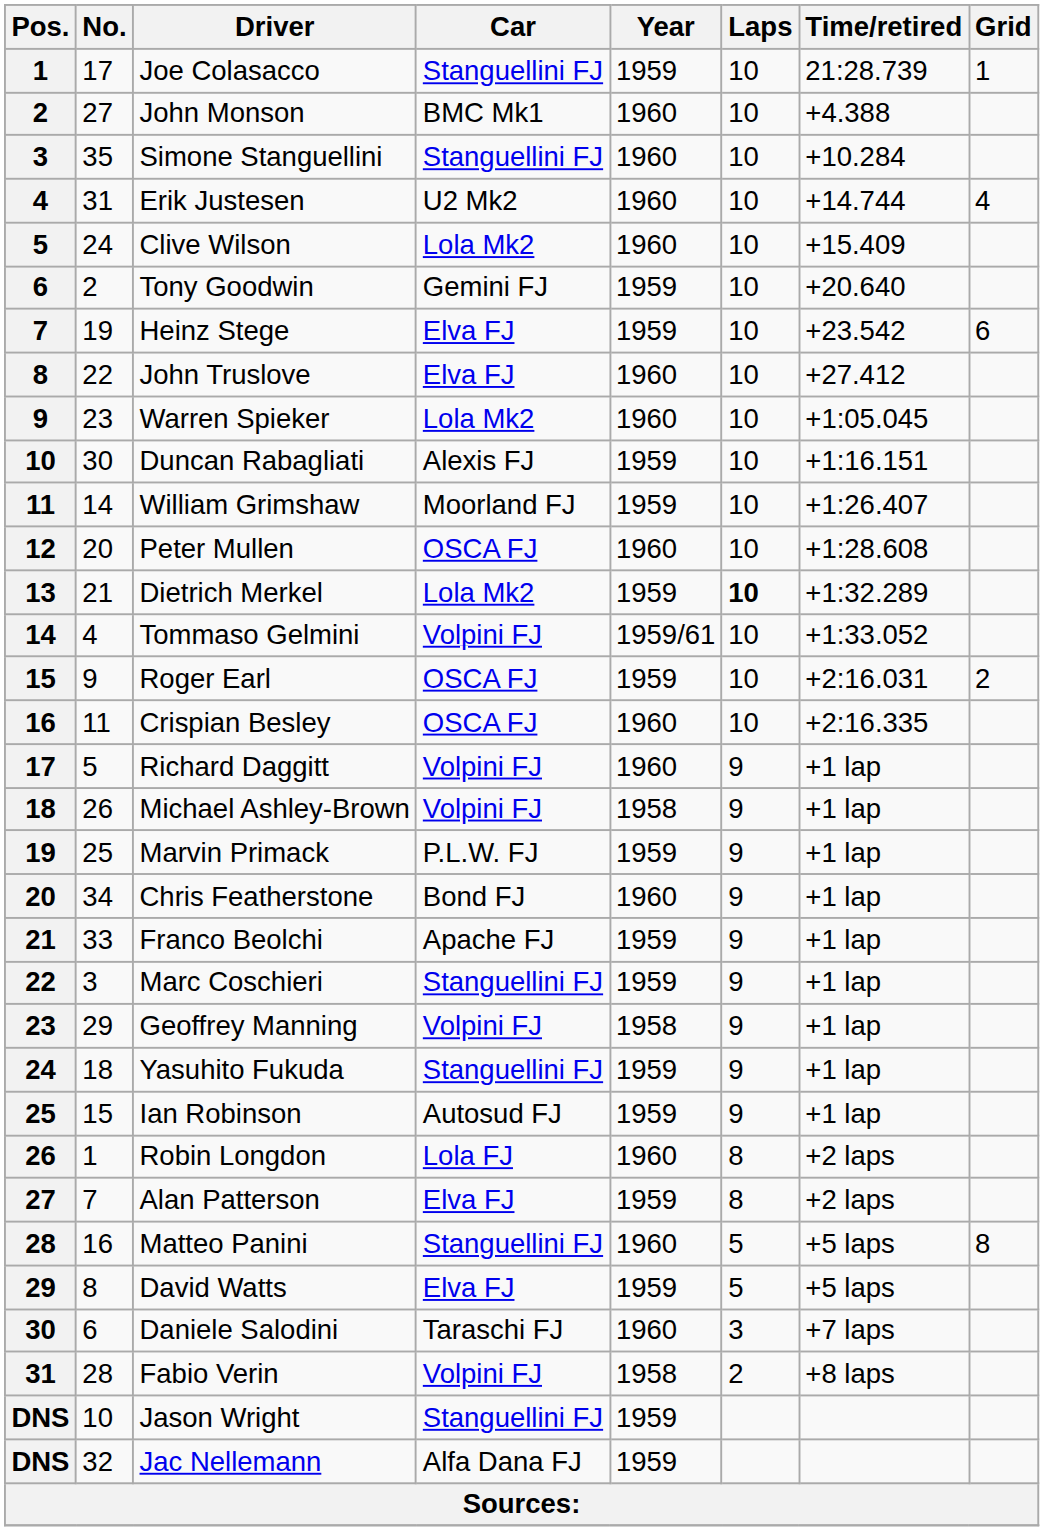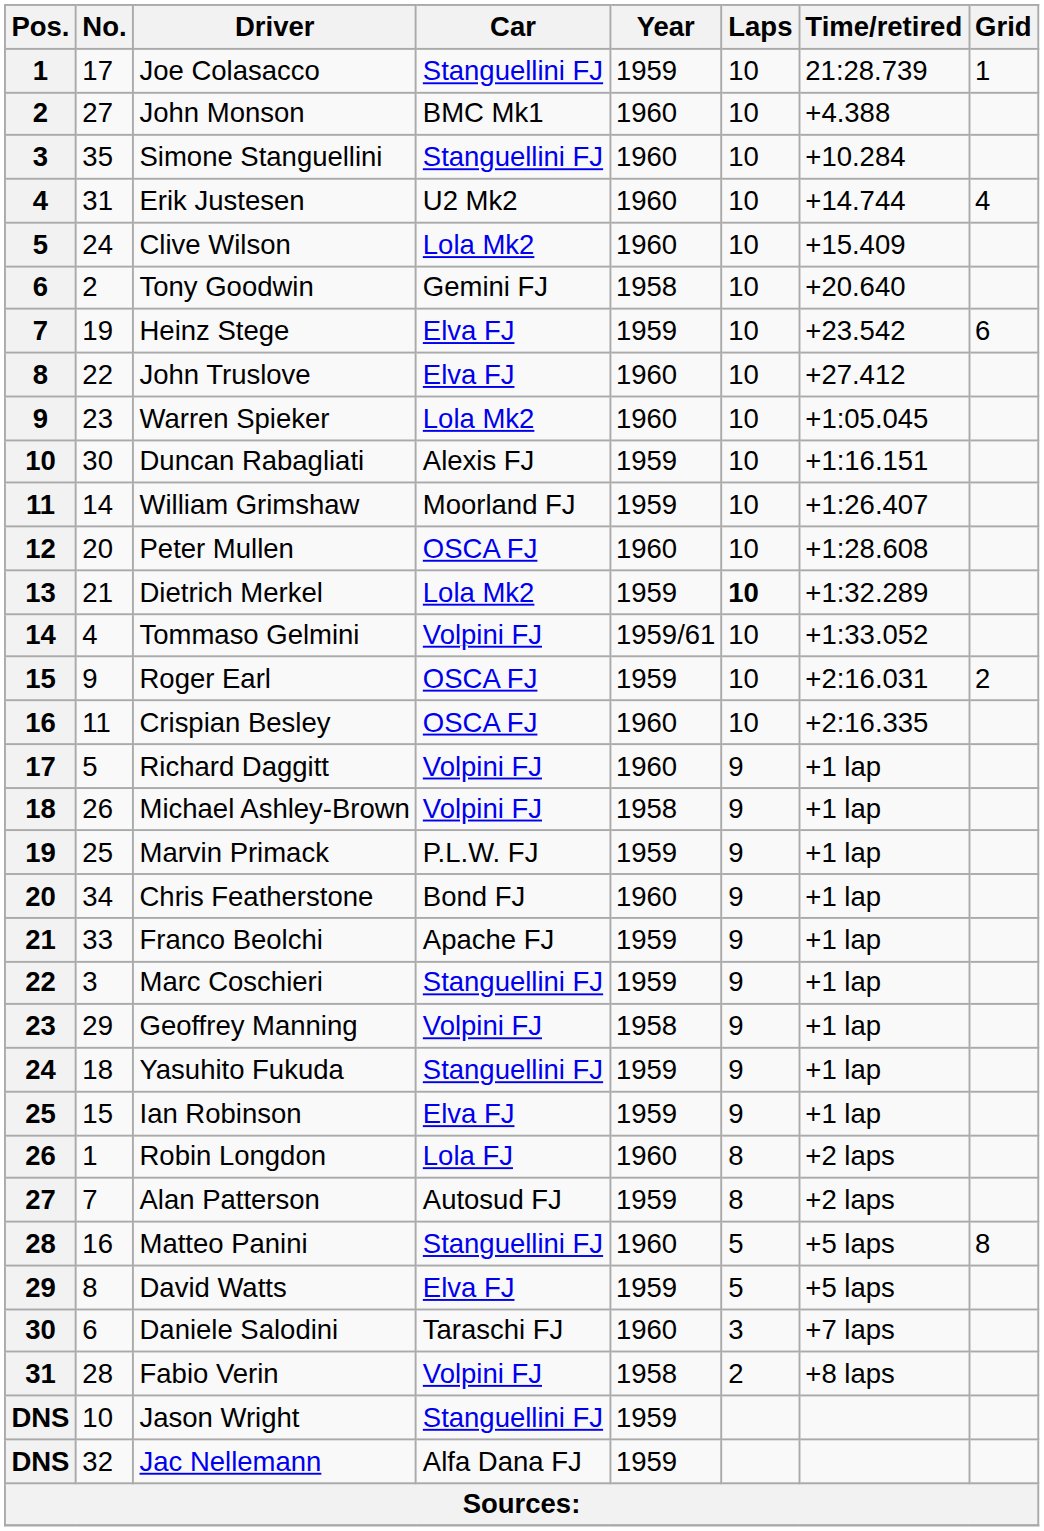Tony Goodwin | Year: 1959 -> 1958
Ian Robinson | Car: Autosud FJ -> Elva FJ
Alan Patterson | Car: Elva FJ -> Autosud FJ
